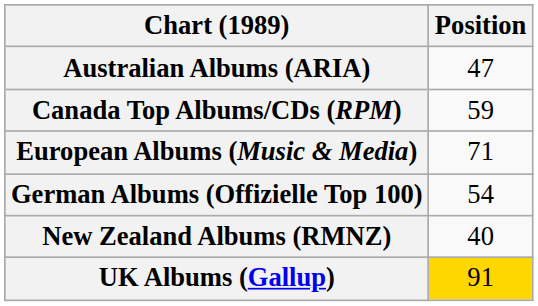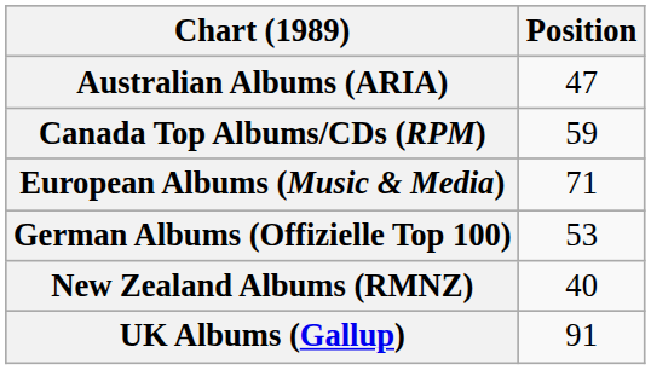German Albums (Offizielle Top 100) | Position: 54 -> 53
UK Albums (Gallup) | Position: gold background -> no background
